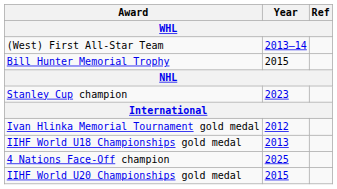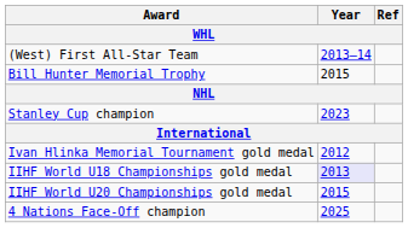IIHF World U18 Championships gold medal | Year: no background -> lavender background
rows swapped: IIHF World U20 Championships gold medal <-> 4 Nations Face-Off champion
